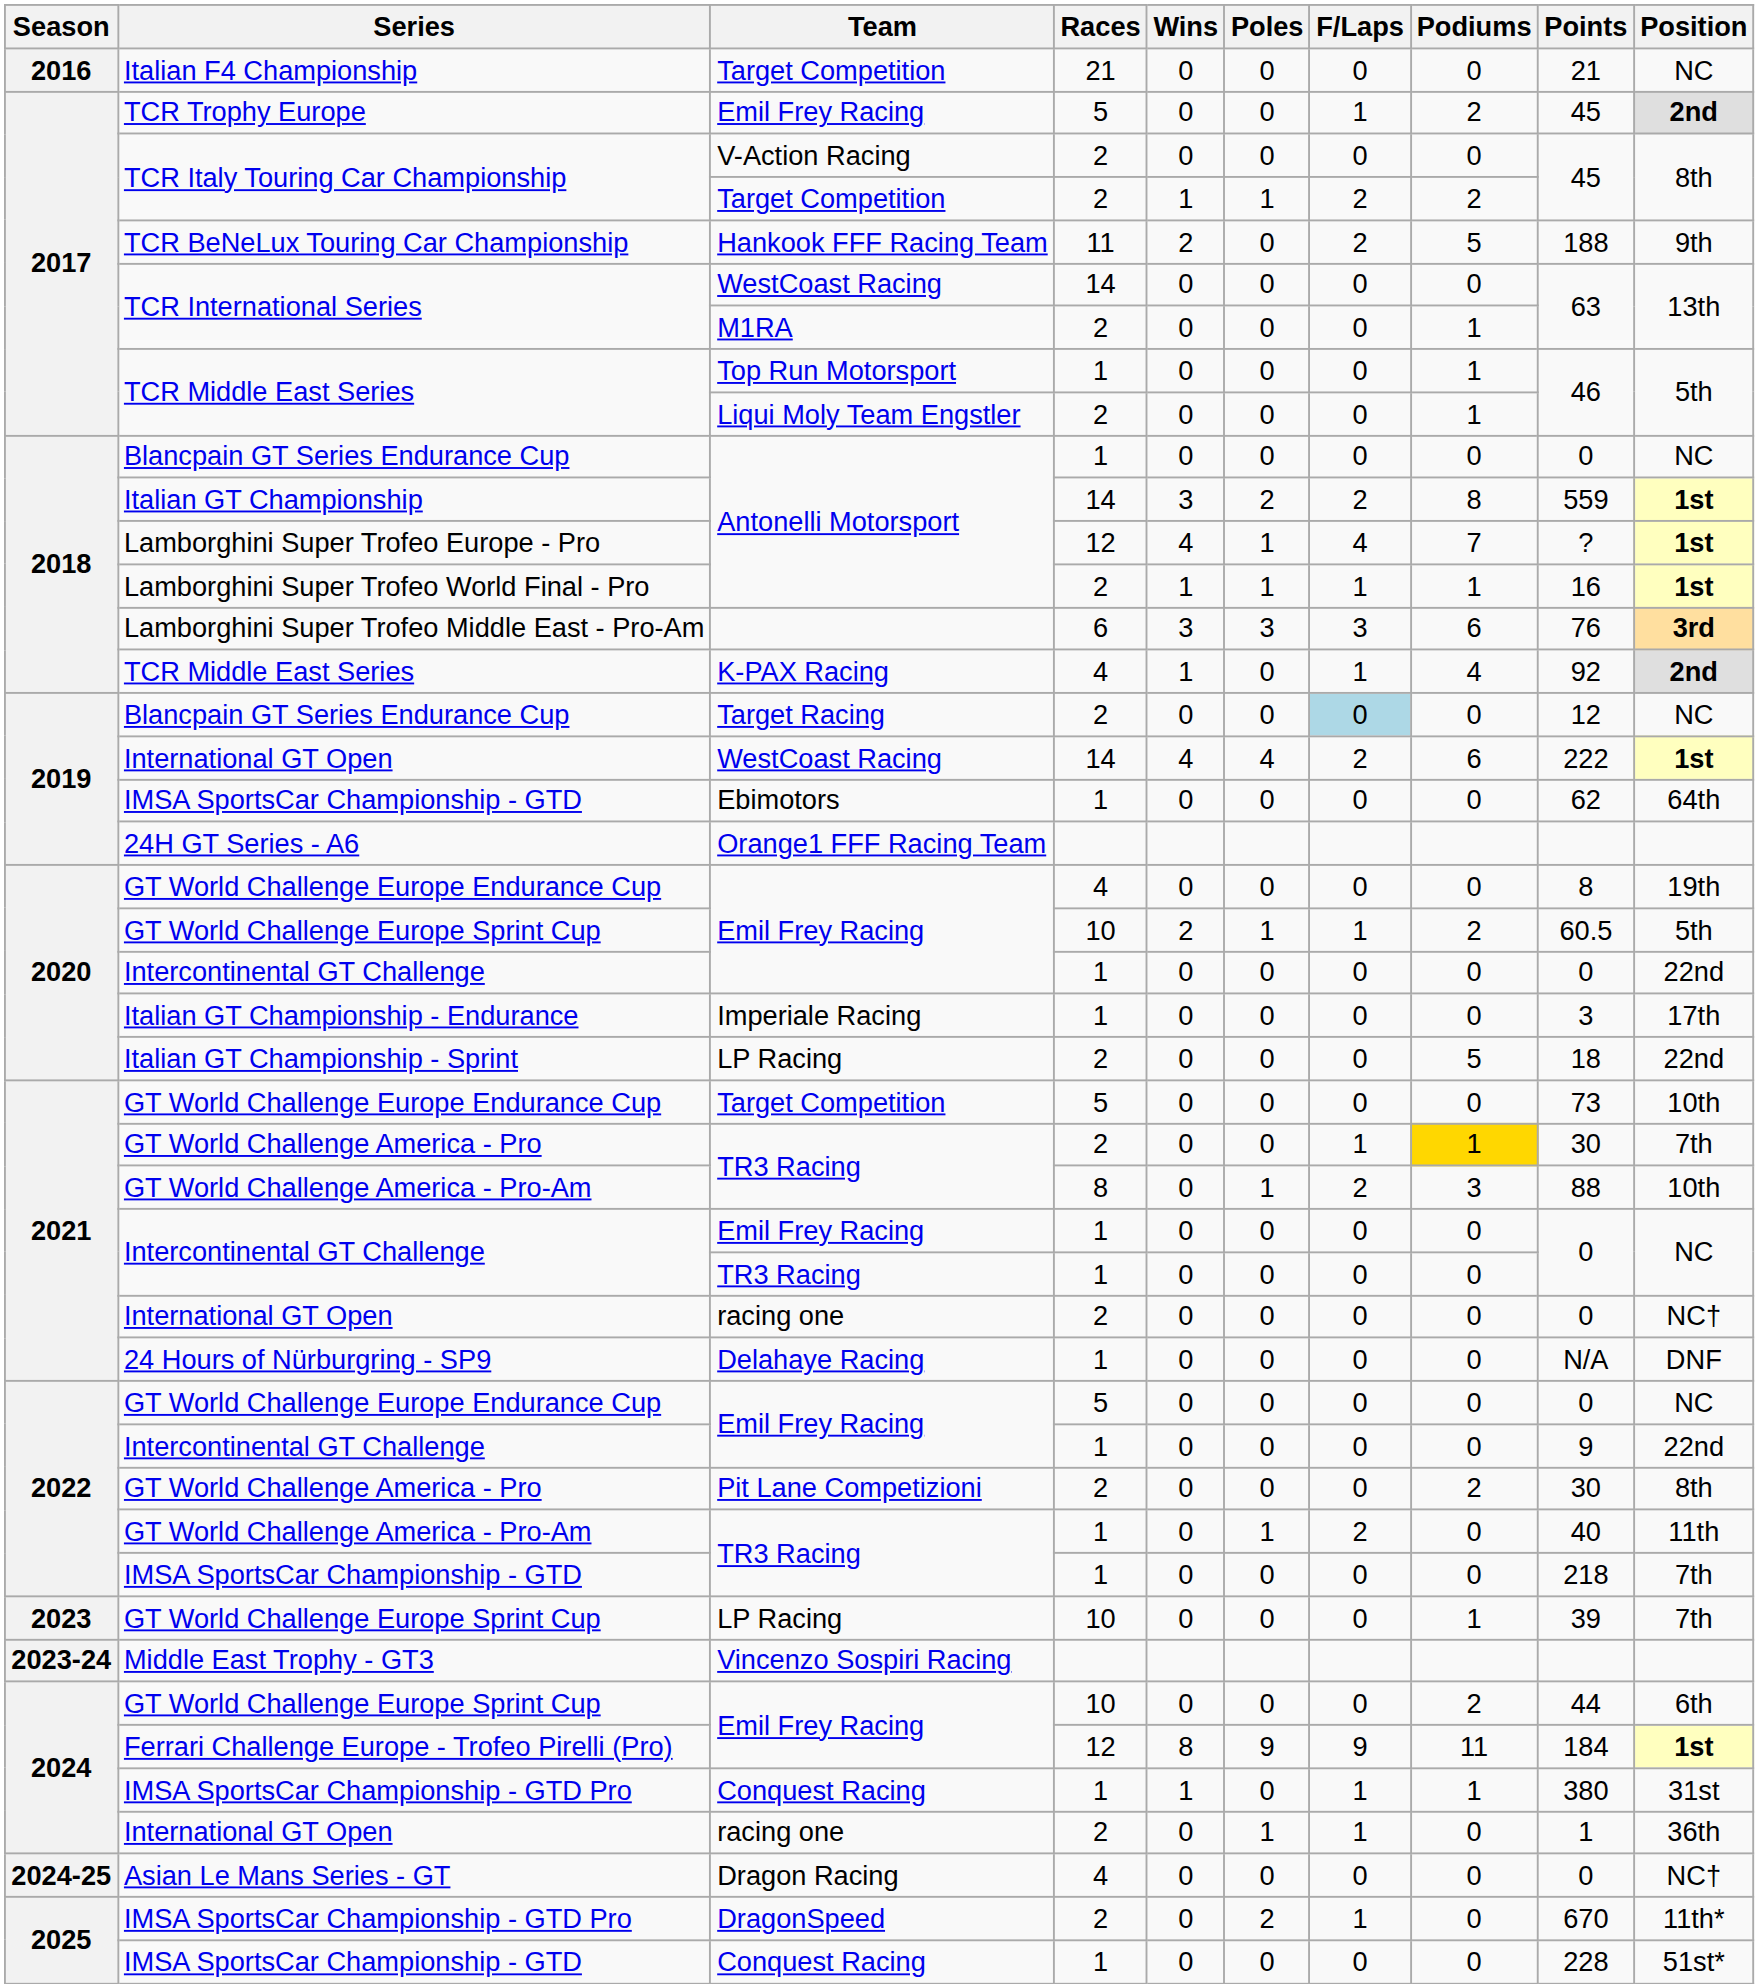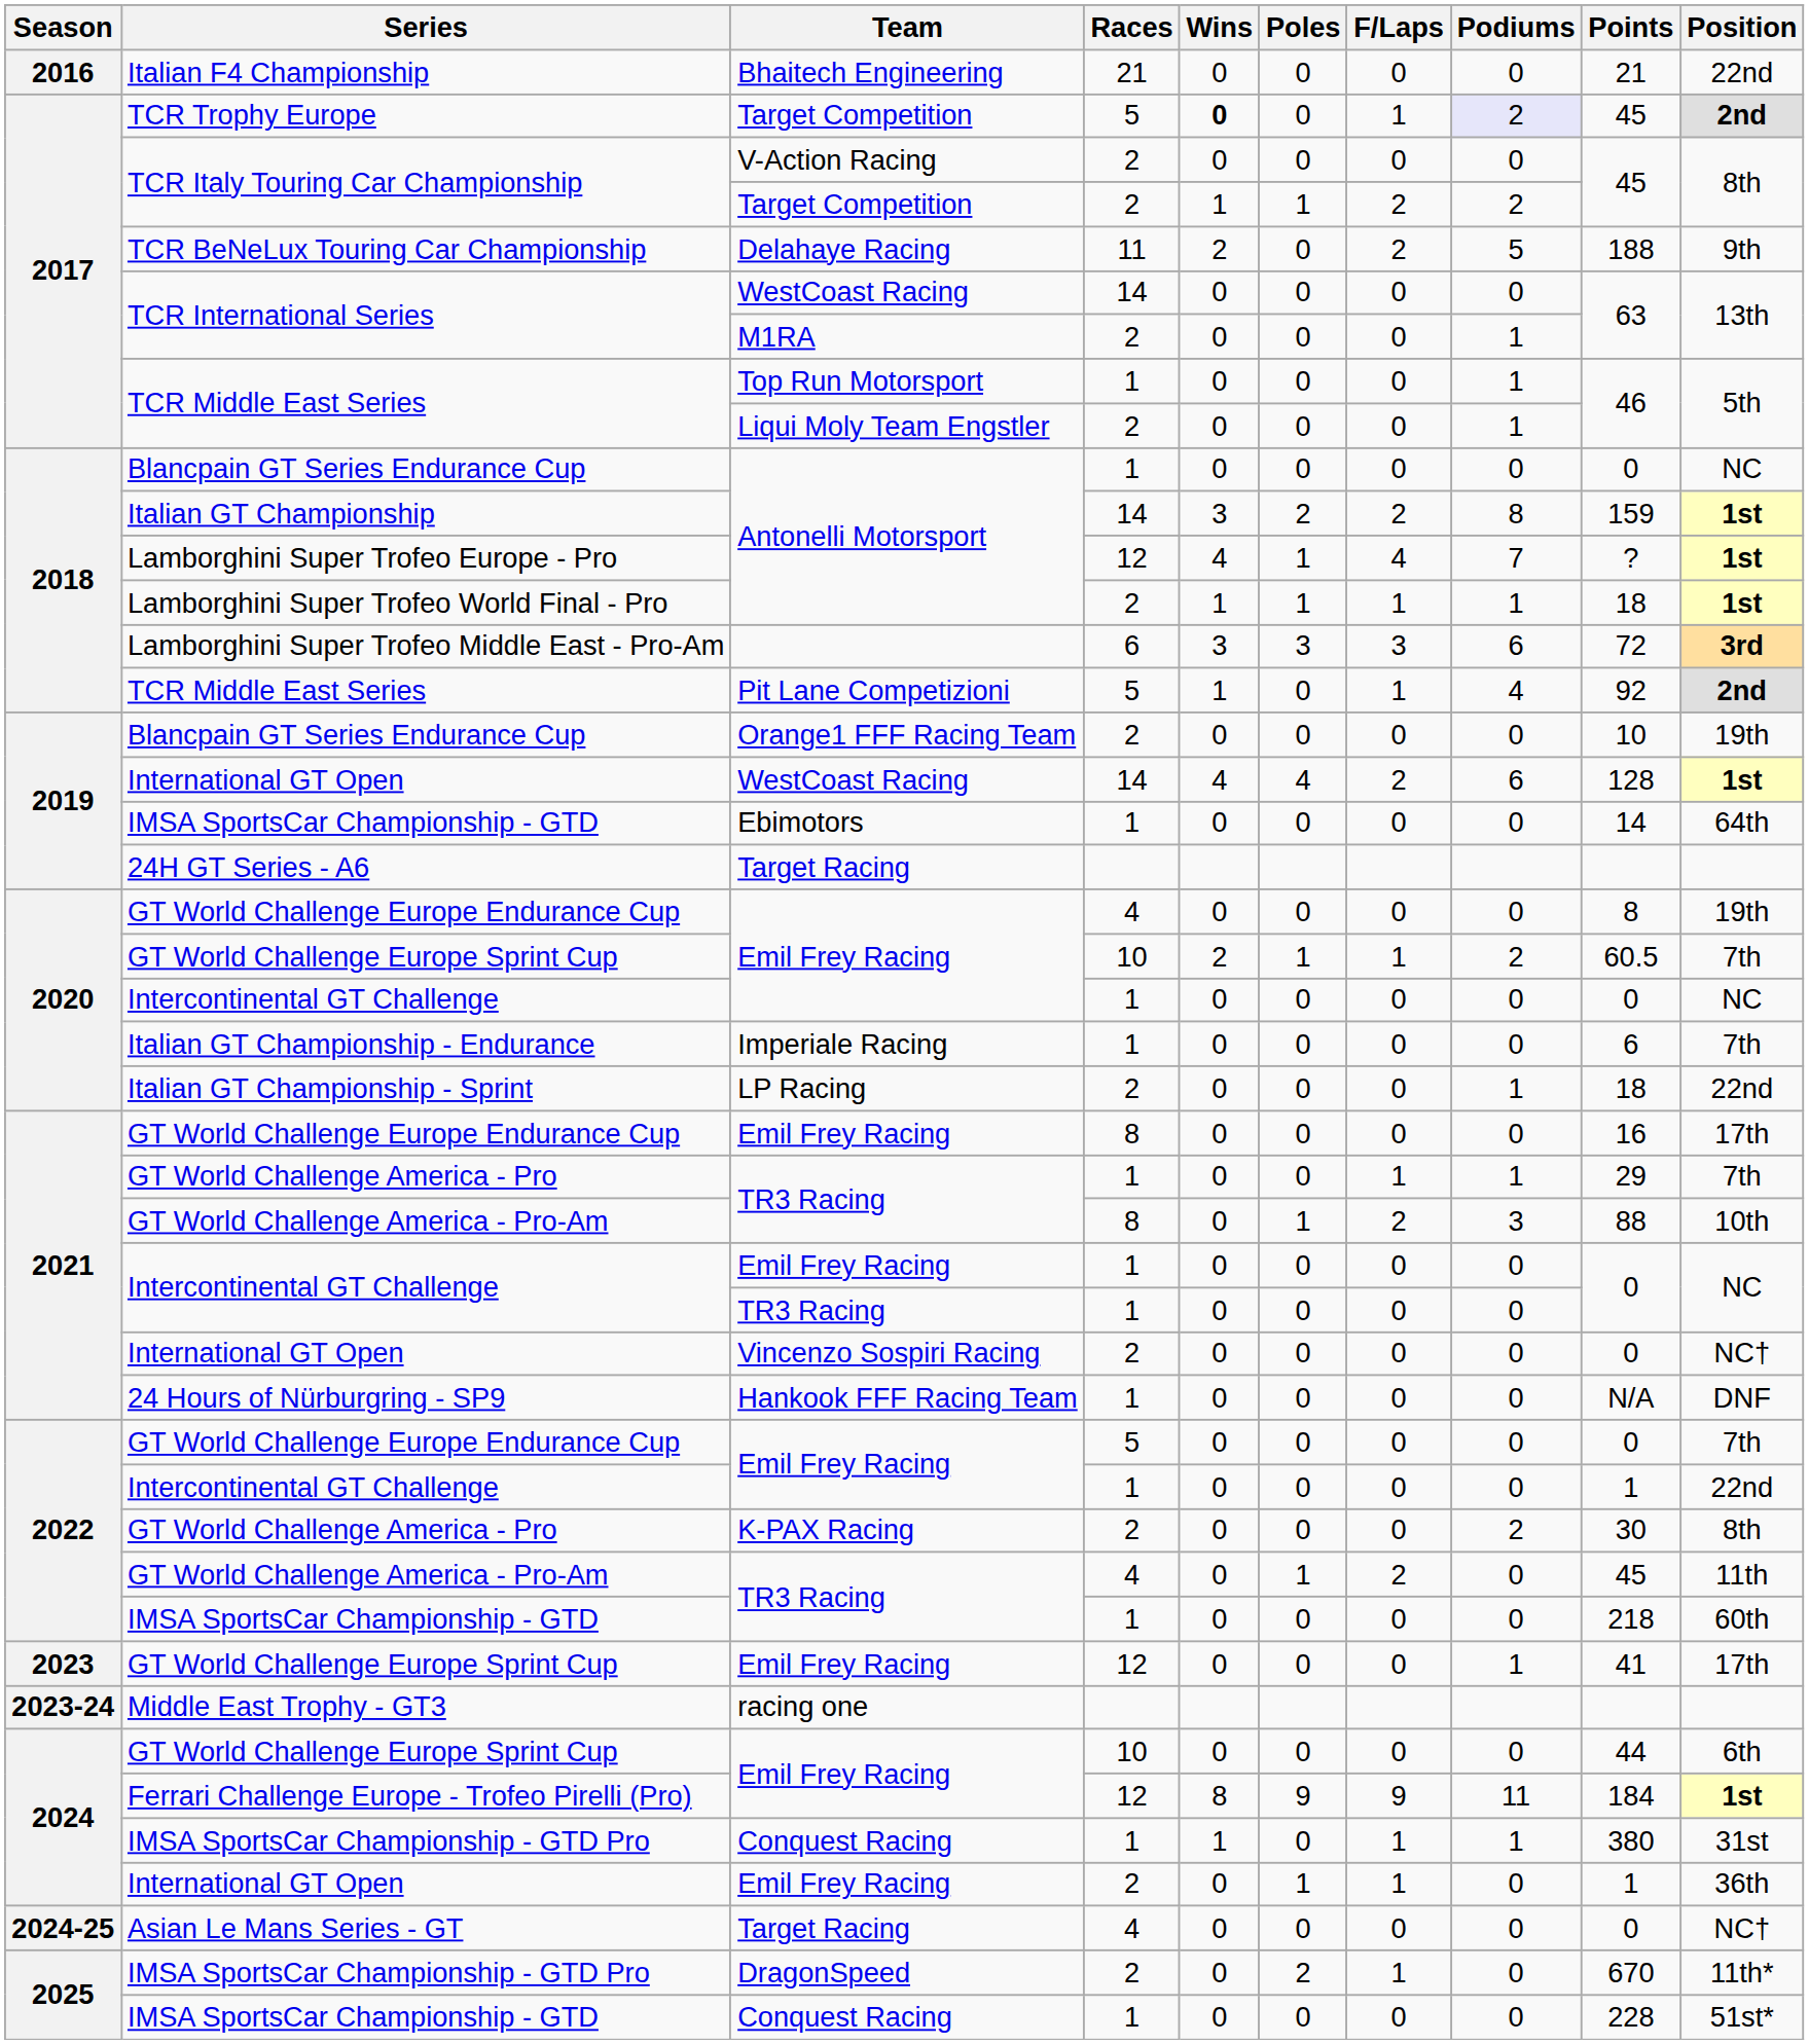Italian F4 Championship | Team: Target Competition -> Bhaitech Engineering
Italian F4 Championship | Position: NC -> 22nd
TCR Trophy Europe | Team: Emil Frey Racing -> Target Competition
TCR Trophy Europe | Wins: normal -> bold
TCR Trophy Europe | Podiums: no background -> lavender background
TCR BeNeLux Touring Car Championship | Team: Hankook FFF Racing Team -> Delahaye Racing
Italian GT Championship | Points: 559 -> 159
Lamborghini Super Trofeo World Final - Pro | Points: 16 -> 18
Lamborghini Super Trofeo Middle East - Pro-Am | Points: 76 -> 72
2018 / TCR Middle East Series | Team: K-PAX Racing -> Pit Lane Competizioni
2018 / TCR Middle East Series | Races: 4 -> 5
2019 / Blancpain GT Series Endurance Cup | Team: Target Racing -> Orange1 FFF Racing Team
2019 / Blancpain GT Series Endurance Cup | F/Laps: lightblue background -> no background
2019 / Blancpain GT Series Endurance Cup | Points: 12 -> 10
2019 / Blancpain GT Series Endurance Cup | Position: NC -> 19th
2019 / International GT Open | Points: 222 -> 128
2019 / IMSA SportsCar Championship - GTD | Points: 62 -> 14
24H GT Series - A6 | Team: Orange1 FFF Racing Team -> Target Racing
2020 / GT World Challenge Europe Sprint Cup | Position: 5th -> 7th
2020 / Intercontinental GT Challenge | Position: 22nd -> NC
Italian GT Championship - Endurance | Points: 3 -> 6
Italian GT Championship - Endurance | Position: 17th -> 7th
Italian GT Championship - Sprint | Podiums: 5 -> 1
2021 / GT World Challenge Europe Endurance Cup | Team: Target Competition -> Emil Frey Racing
2021 / GT World Challenge Europe Endurance Cup | Races: 5 -> 8
2021 / GT World Challenge Europe Endurance Cup | Points: 73 -> 16
2021 / GT World Challenge Europe Endurance Cup | Position: 10th -> 17th
2021 / GT World Challenge America - Pro | Races: 2 -> 1
2021 / GT World Challenge America - Pro | Podiums: gold background -> no background
2021 / GT World Challenge America - Pro | Points: 30 -> 29
2021 / International GT Open | Team: racing one -> Vincenzo Sospiri Racing
24 Hours of Nürburgring - SP9 | Team: Delahaye Racing -> Hankook FFF Racing Team
2022 / GT World Challenge Europe Endurance Cup | Position: NC -> 7th
2022 / Intercontinental GT Challenge | Points: 9 -> 1
2022 / GT World Challenge America - Pro | Team: Pit Lane Competizioni -> K-PAX Racing
2022 / GT World Challenge America - Pro-Am | Races: 1 -> 4
2022 / GT World Challenge America - Pro-Am | Points: 40 -> 45
2022 / IMSA SportsCar Championship - GTD | Position: 7th -> 60th
2023 / GT World Challenge Europe Sprint Cup | Team: LP Racing -> Emil Frey Racing
2023 / GT World Challenge Europe Sprint Cup | Races: 10 -> 12
2023 / GT World Challenge Europe Sprint Cup | Points: 39 -> 41
2023 / GT World Challenge Europe Sprint Cup | Position: 7th -> 17th
Middle East Trophy - GT3 | Team: Vincenzo Sospiri Racing -> racing one
2024 / GT World Challenge Europe Sprint Cup | Podiums: 2 -> 0
2024 / International GT Open | Team: racing one -> Emil Frey Racing
Asian Le Mans Series - GT | Team: Dragon Racing -> Target Racing
